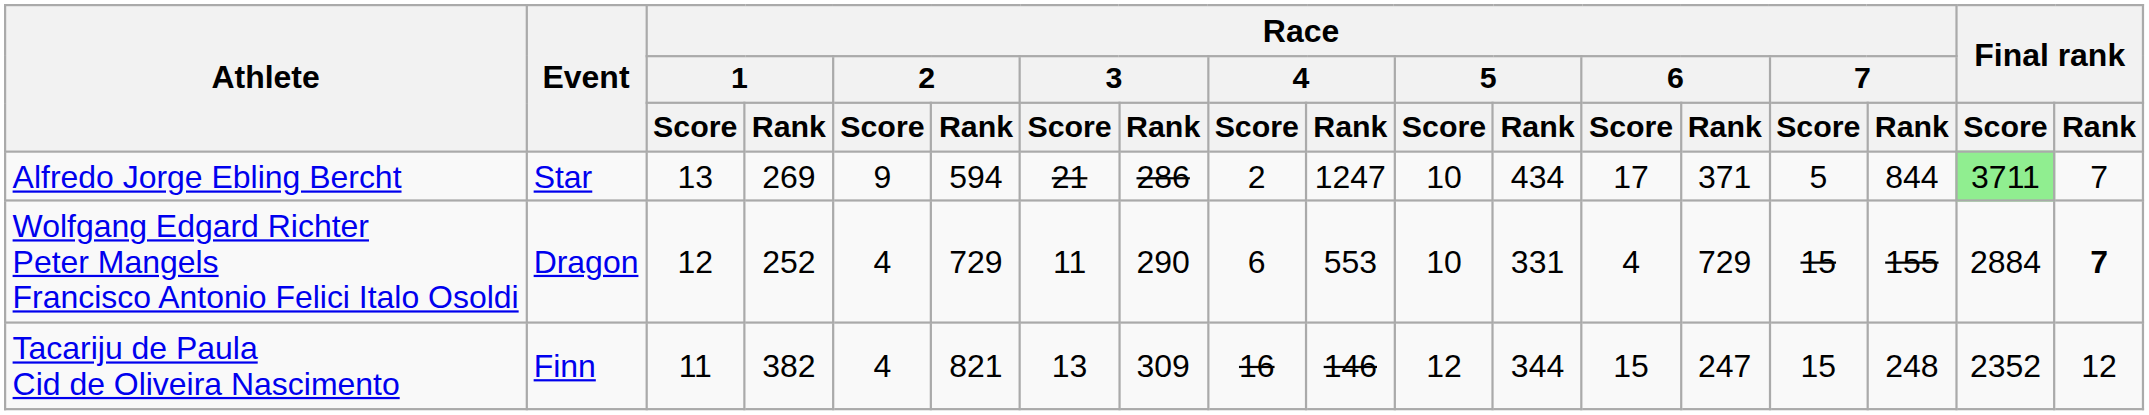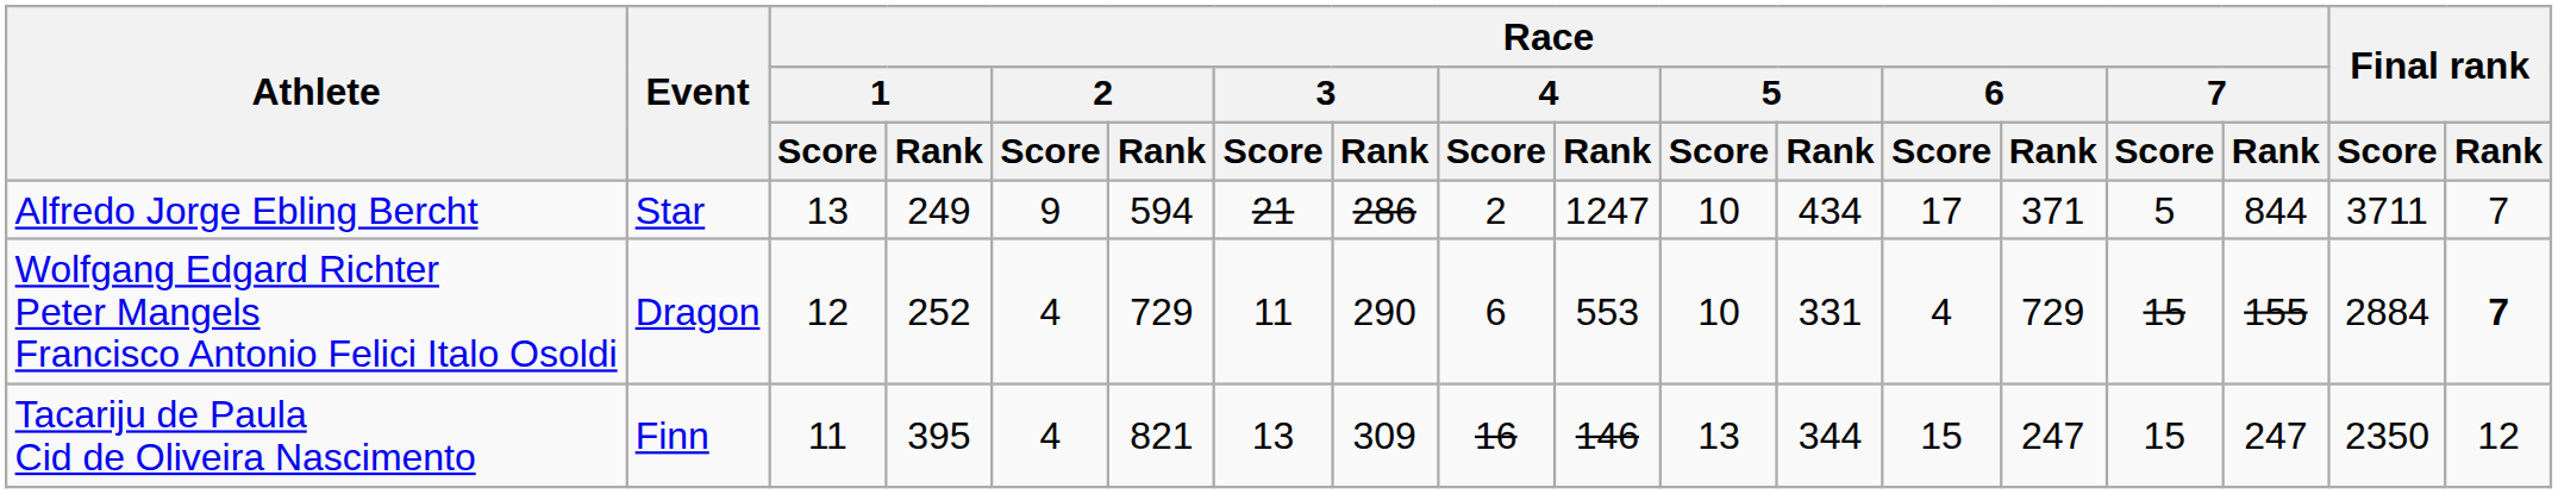Alfredo Jorge Ebling Bercht | Race / 1 / Rank: 269 -> 249
Alfredo Jorge Ebling Bercht | Final rank / Score: lightgreen background -> no background
Tacariju de Paula Cid de Oliveira Nascimento | Race / 1 / Rank: 382 -> 395
Tacariju de Paula Cid de Oliveira Nascimento | Race / 5 / Score: 12 -> 13
Tacariju de Paula Cid de Oliveira Nascimento | Race / 7 / Rank: 248 -> 247
Tacariju de Paula Cid de Oliveira Nascimento | Final rank / Score: 2352 -> 2350
